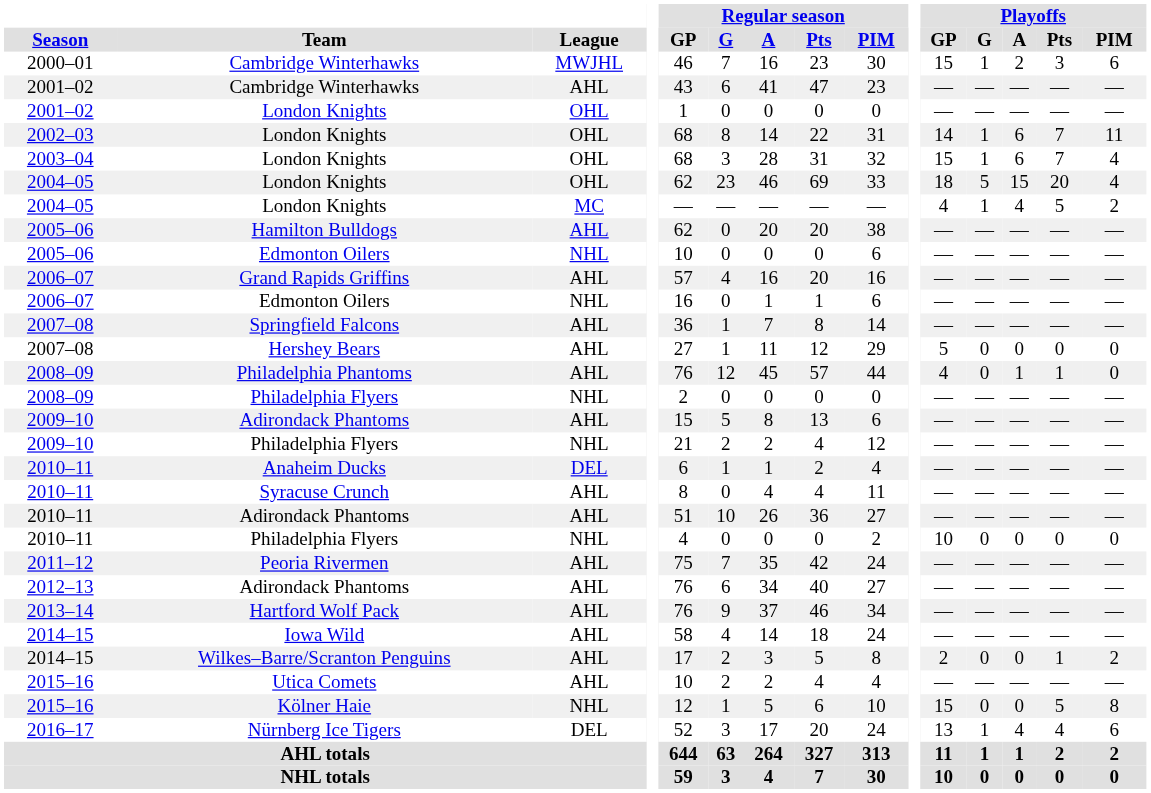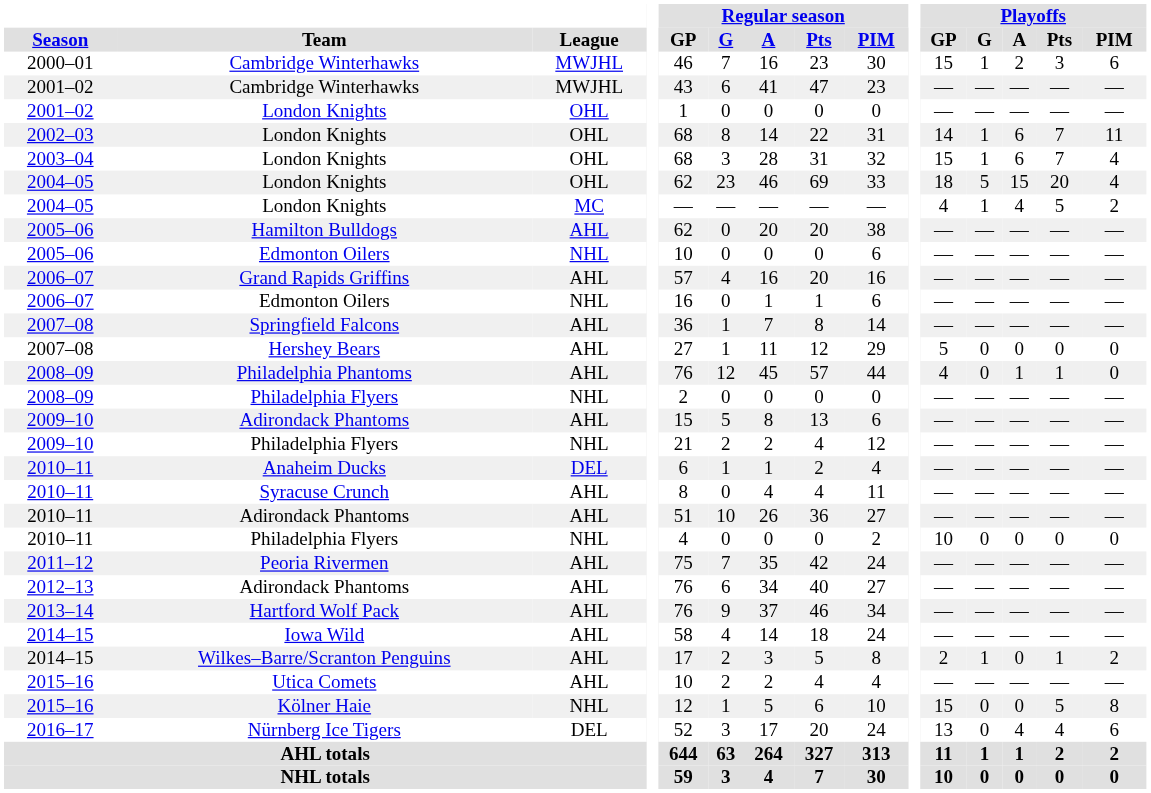2001–02 / Cambridge Winterhawks | League: AHL -> MWJHL
Wilkes–Barre/Scranton Penguins | Playoffs / G: 0 -> 1
Nürnberg Ice Tigers | Playoffs / G: 1 -> 0
